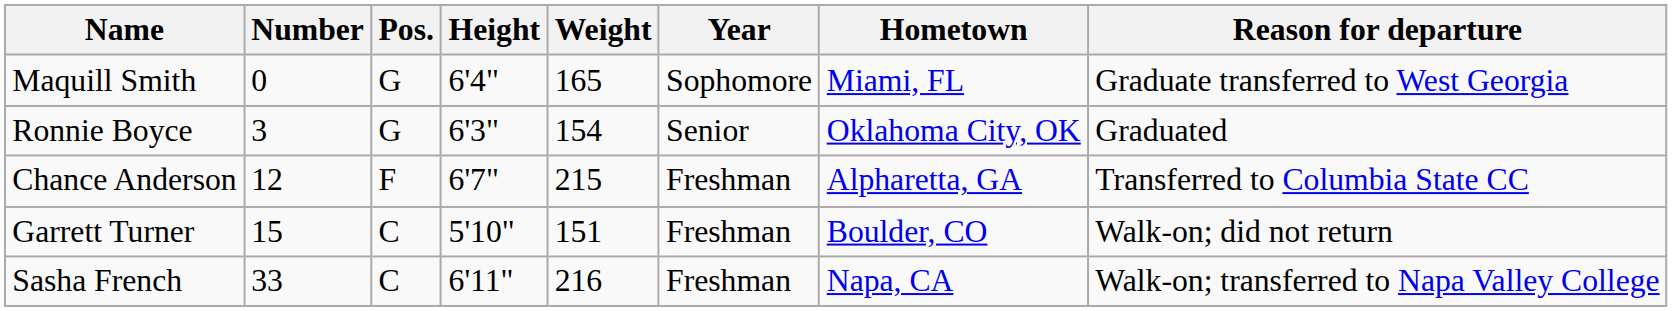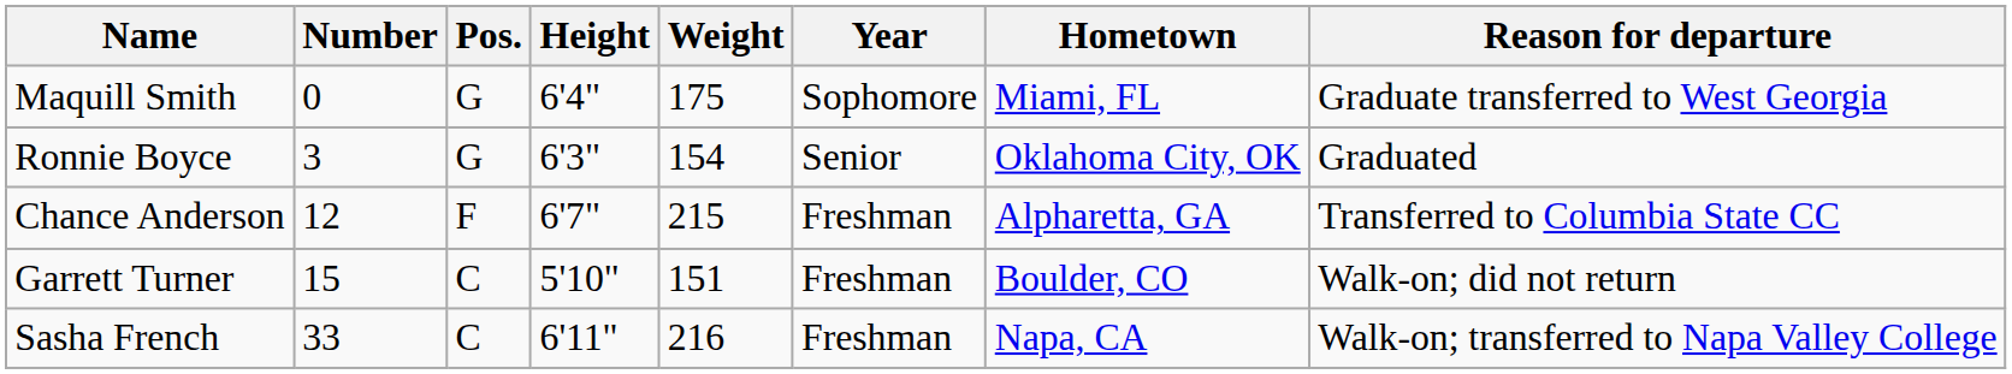Maquill Smith | Weight: 165 -> 175
